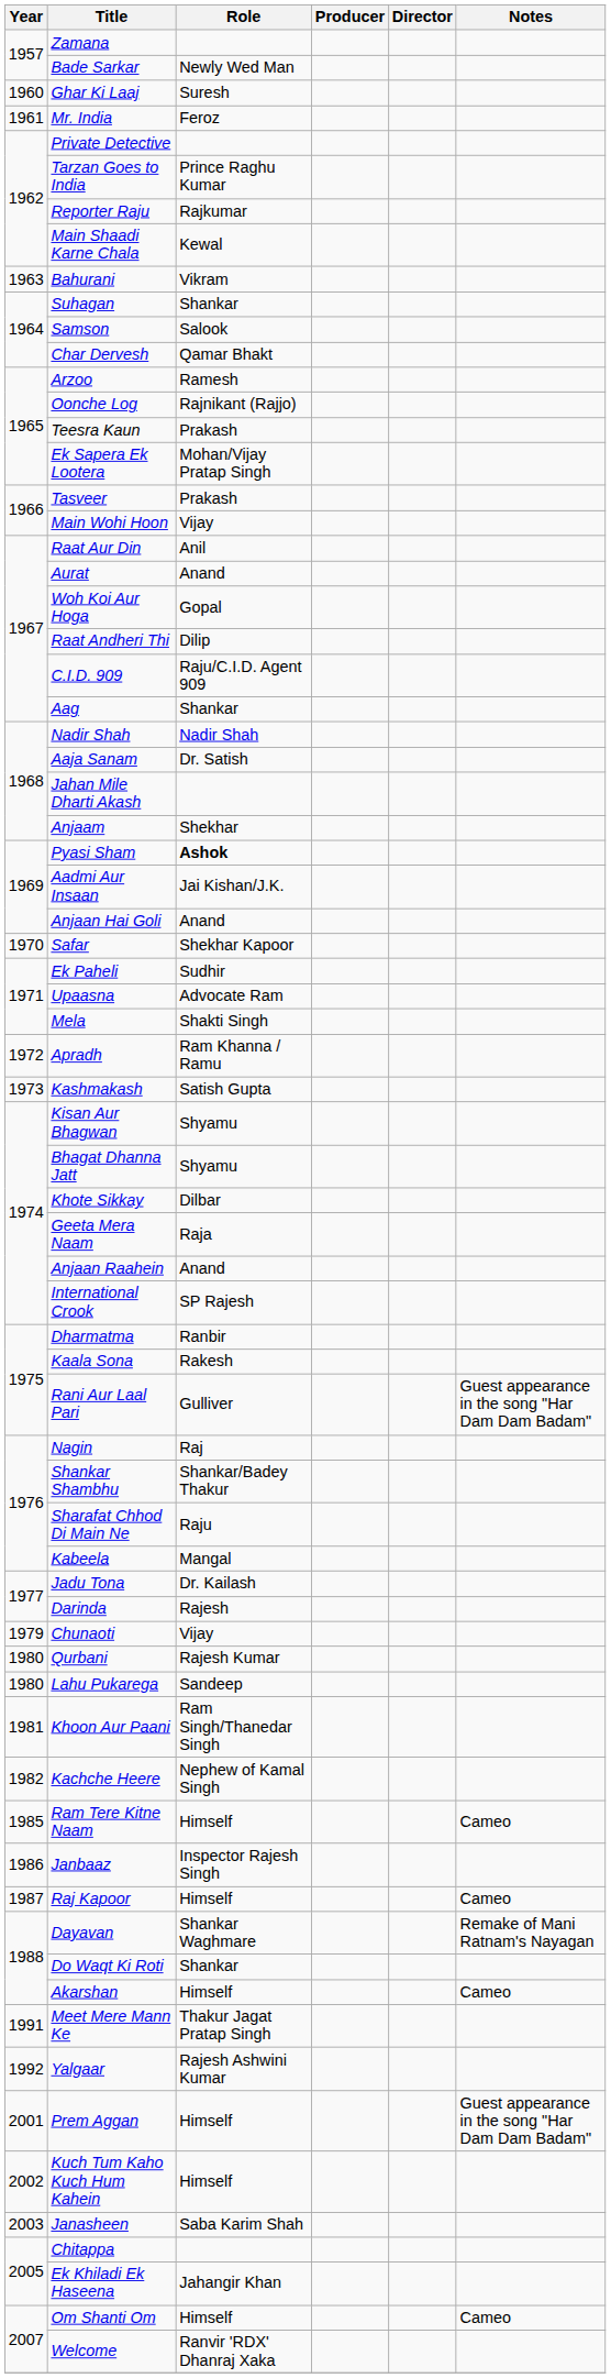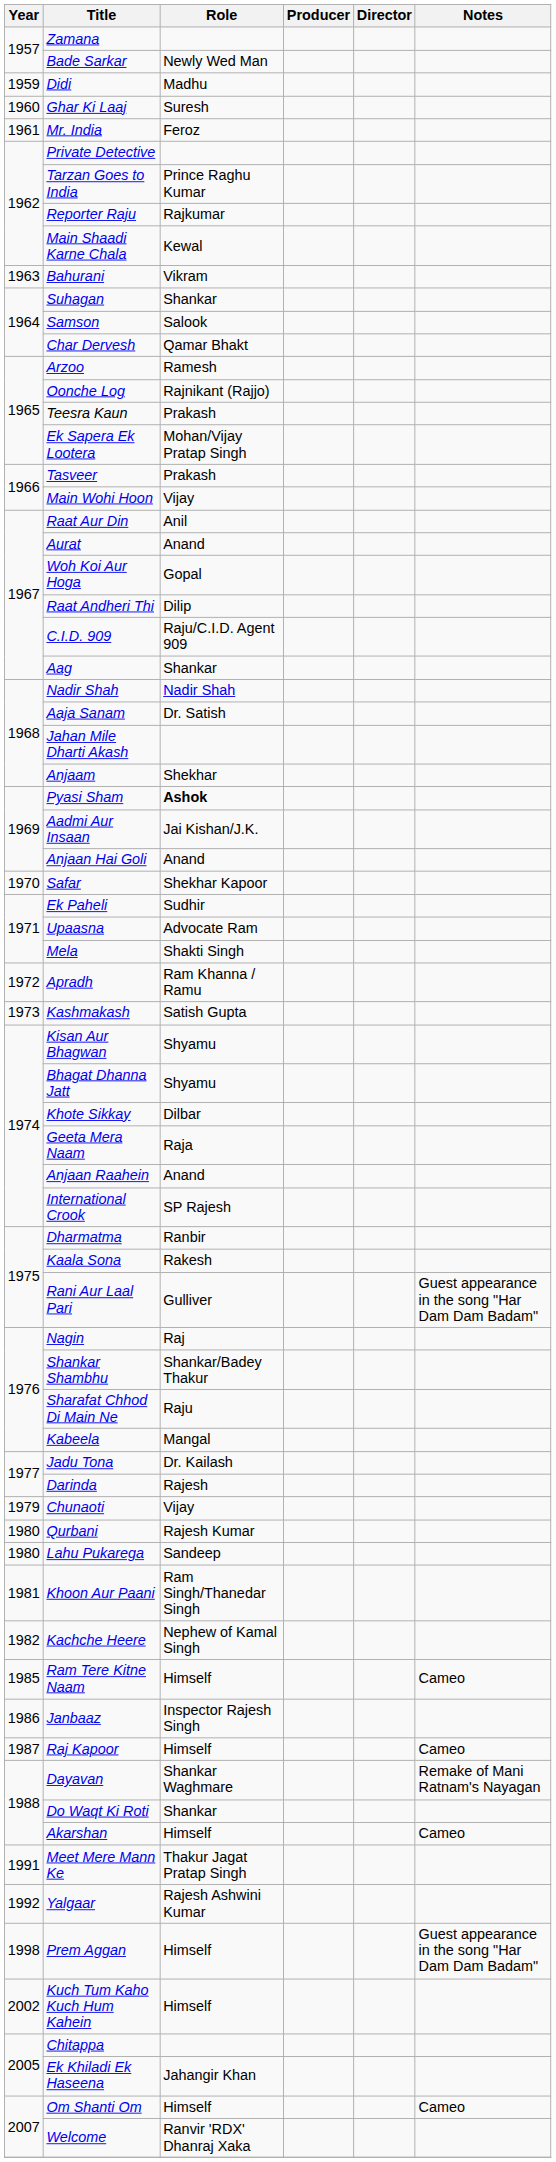+ row: 1959 | Didi | Madhu
Prem Aggan | Year: 2001 -> 1998
- row: 2003 | Janasheen | Saba Karim Shah
